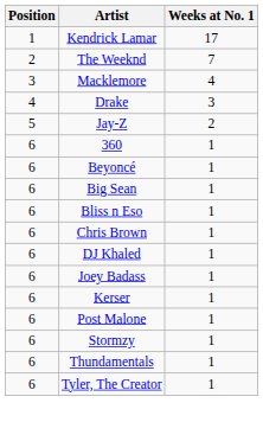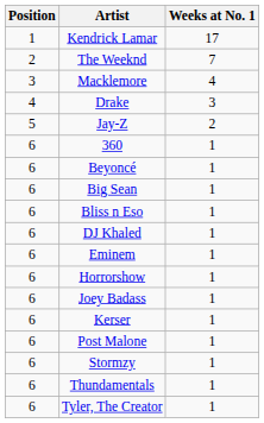- row: 6 | Chris Brown | 1
+ row: 6 | Eminem | 1
+ row: 6 | Horrorshow | 1
